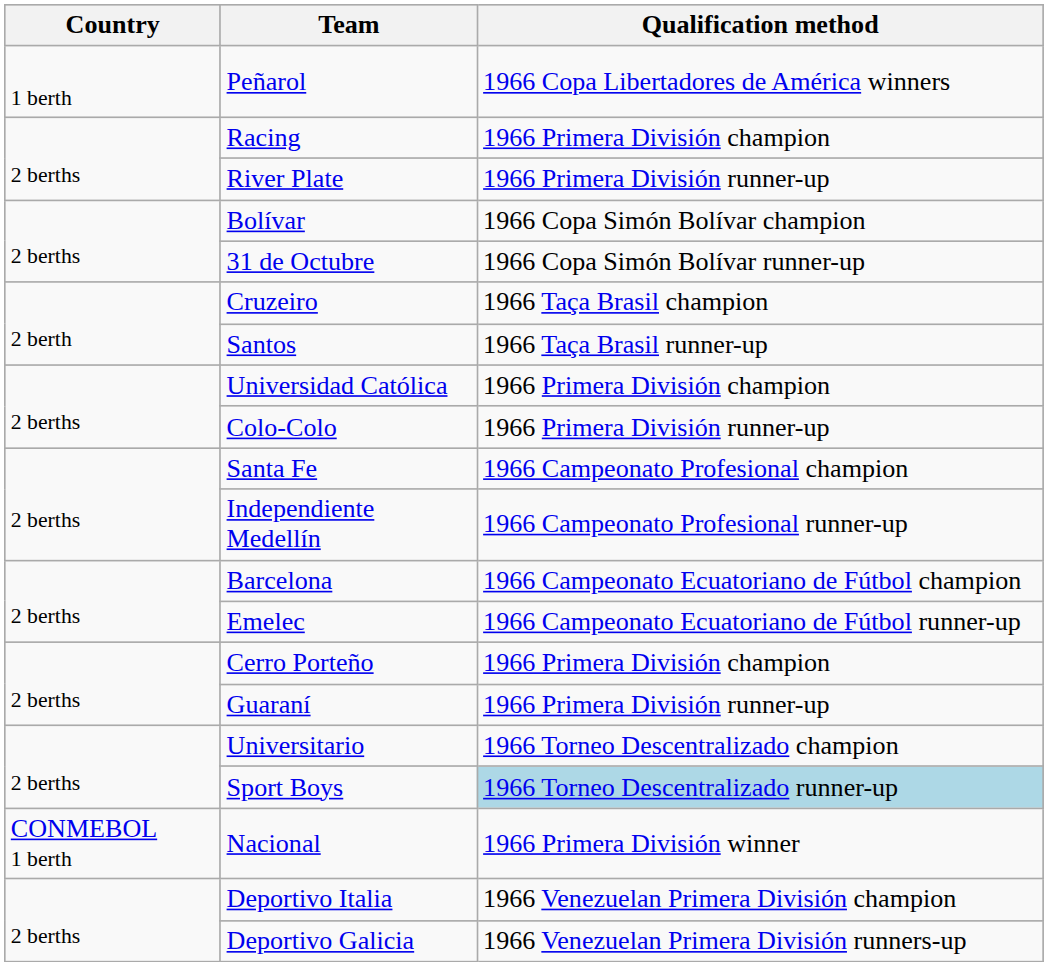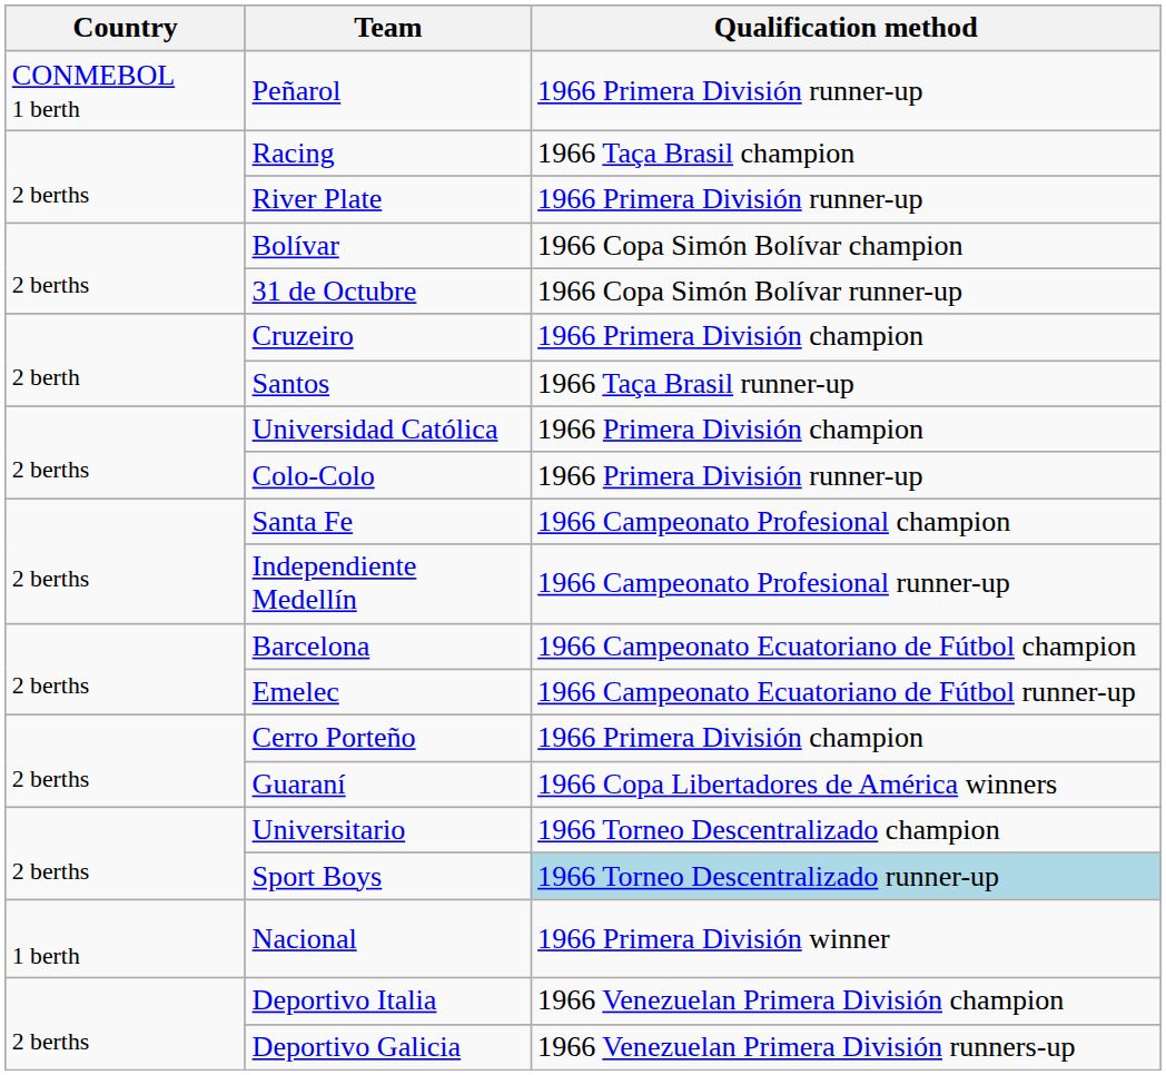Peñarol | Country: 1 berth -> CONMEBOL 1 berth
Peñarol | Qualification method: 1966 Copa Libertadores de América winners -> 1966 Primera División runner-up
Racing | Qualification method: 1966 Primera División champion -> 1966 Taça Brasil champion
Cruzeiro | Qualification method: 1966 Taça Brasil champion -> 1966 Primera División champion
Guaraní | Qualification method: 1966 Primera División runner-up -> 1966 Copa Libertadores de América winners
Nacional | Country: CONMEBOL 1 berth -> 1 berth
